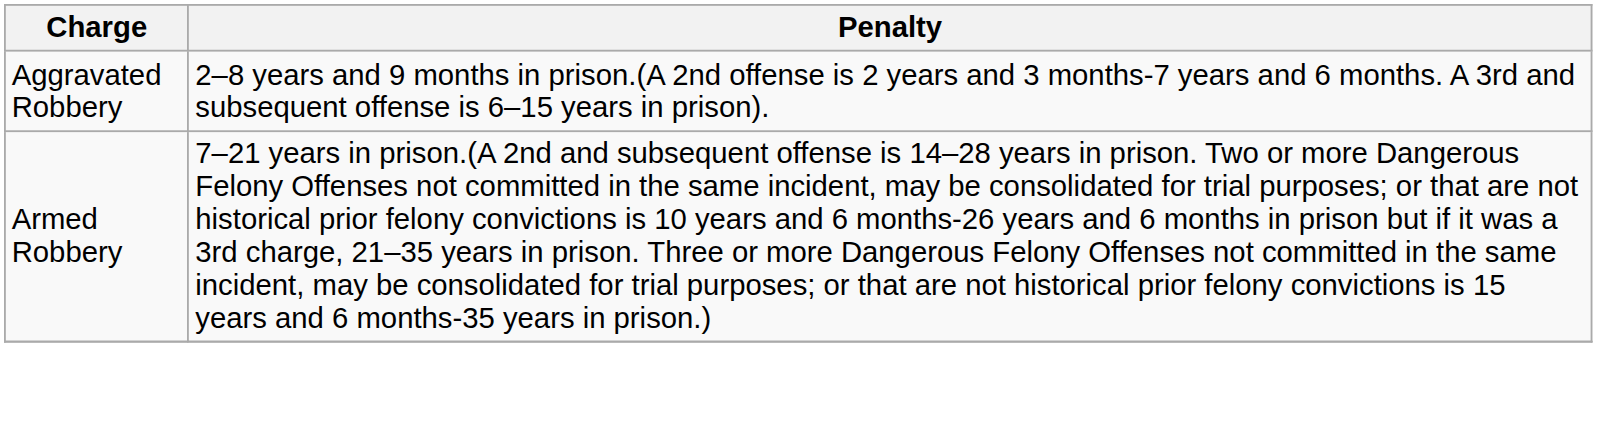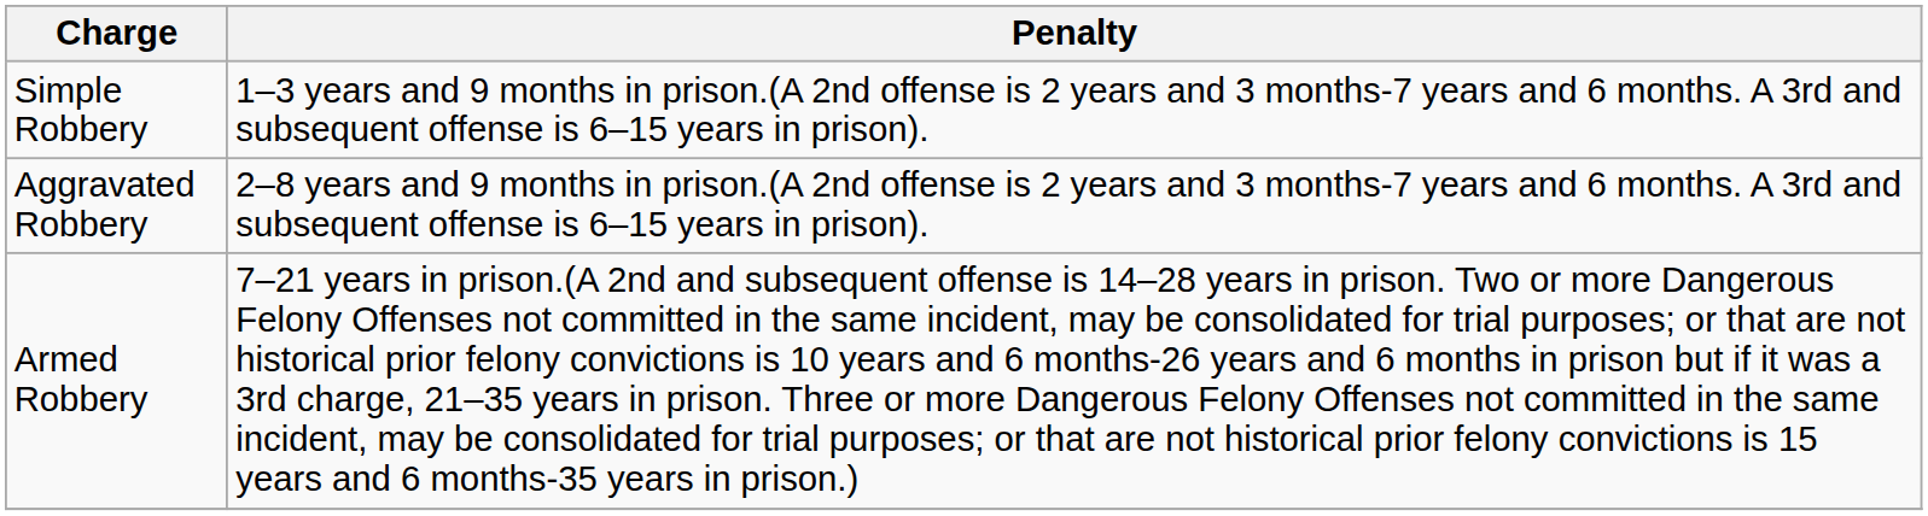+ row: Simple Robbery | 1–3 years and 9 months in prison.(A 2nd offense is 2 years and 3 months-7 years and 6 months. A 3rd and subsequent offense is 6–15 years in prison).
